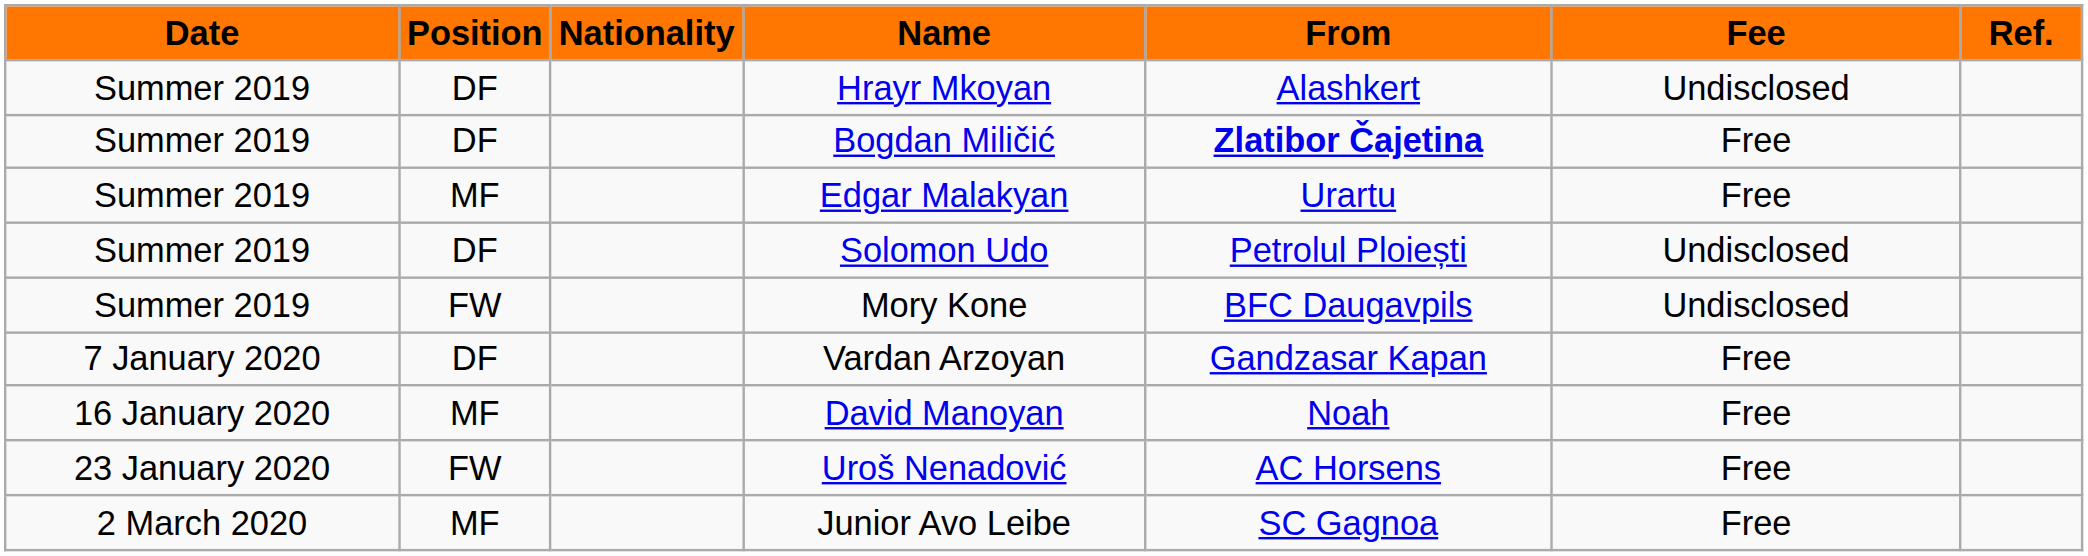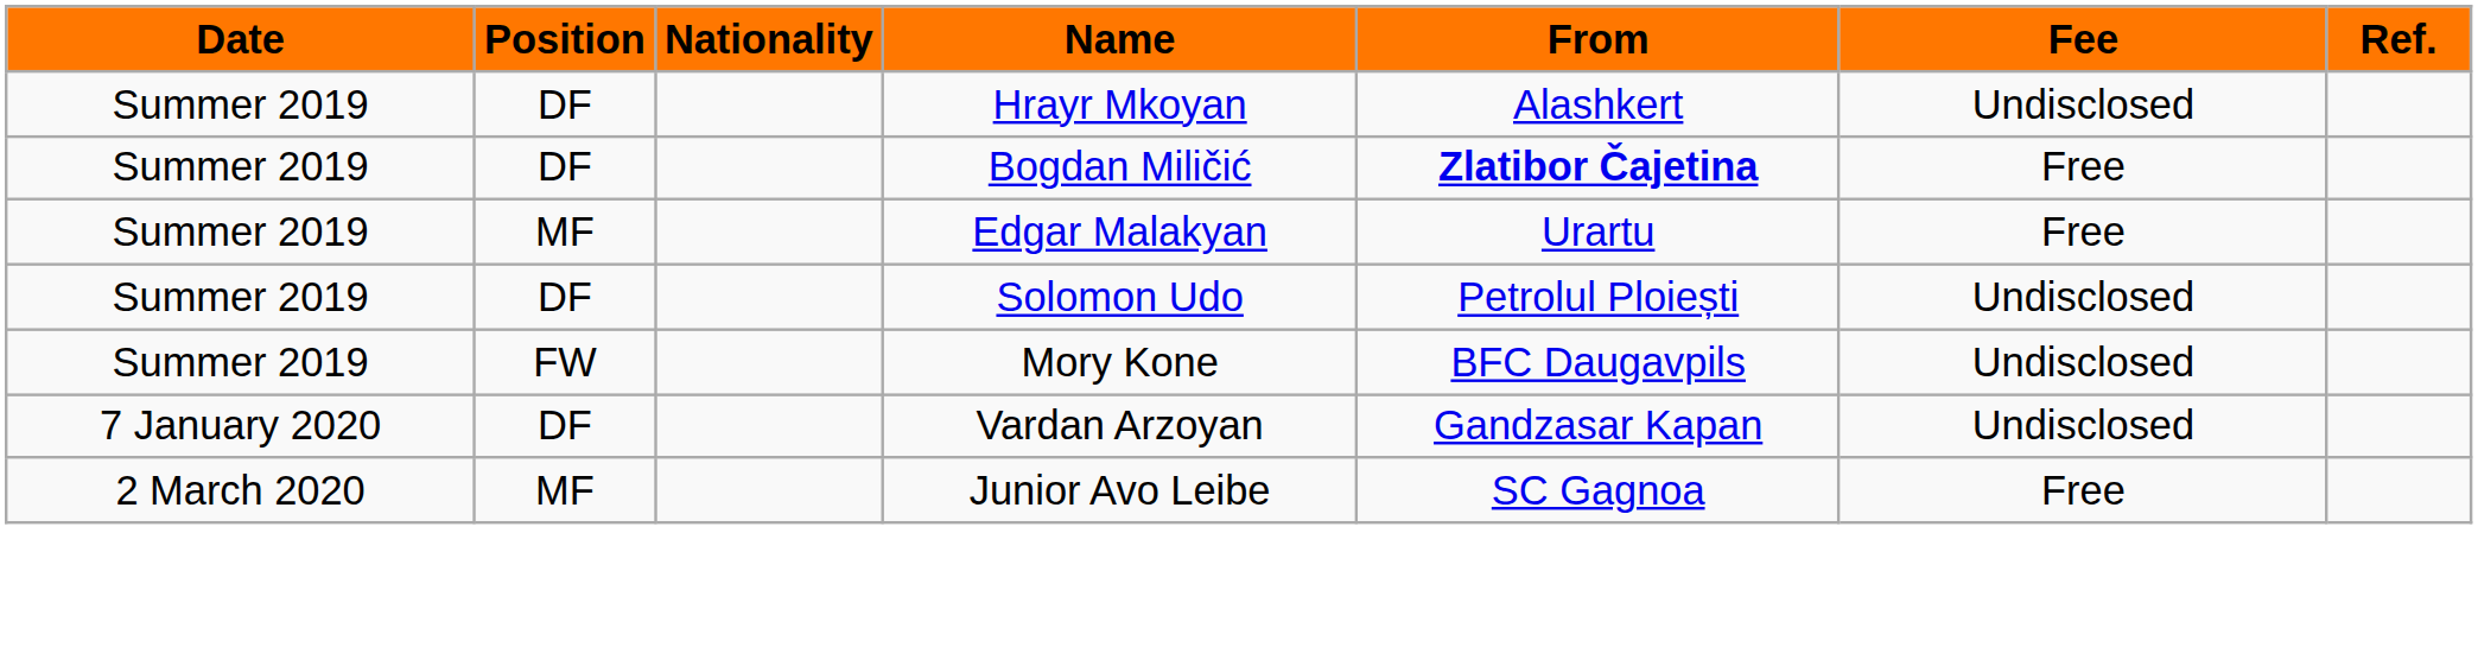Vardan Arzoyan | Fee: Free -> Undisclosed
- row: 16 January 2020 | MF | David Manoyan | Noah | Free
- row: 23 January 2020 | FW | Uroš Nenadović | AC Horsens | Free
